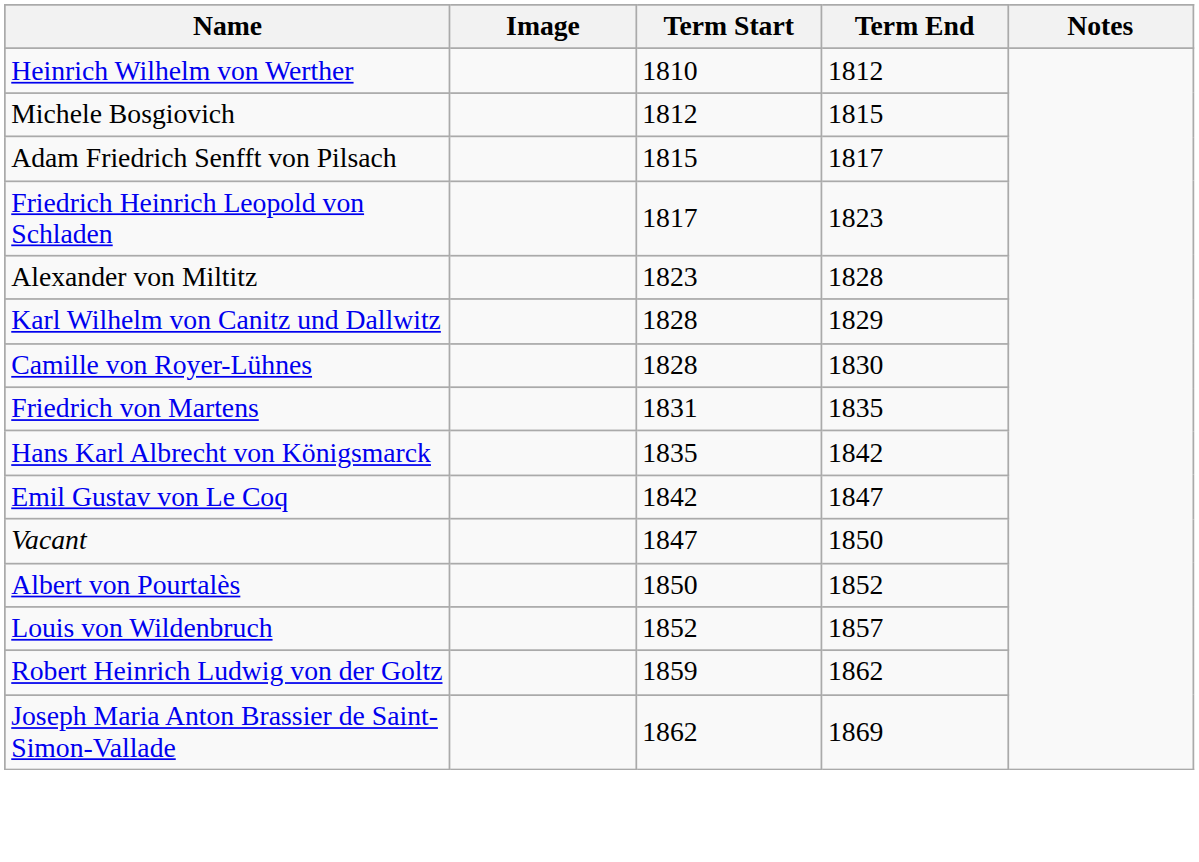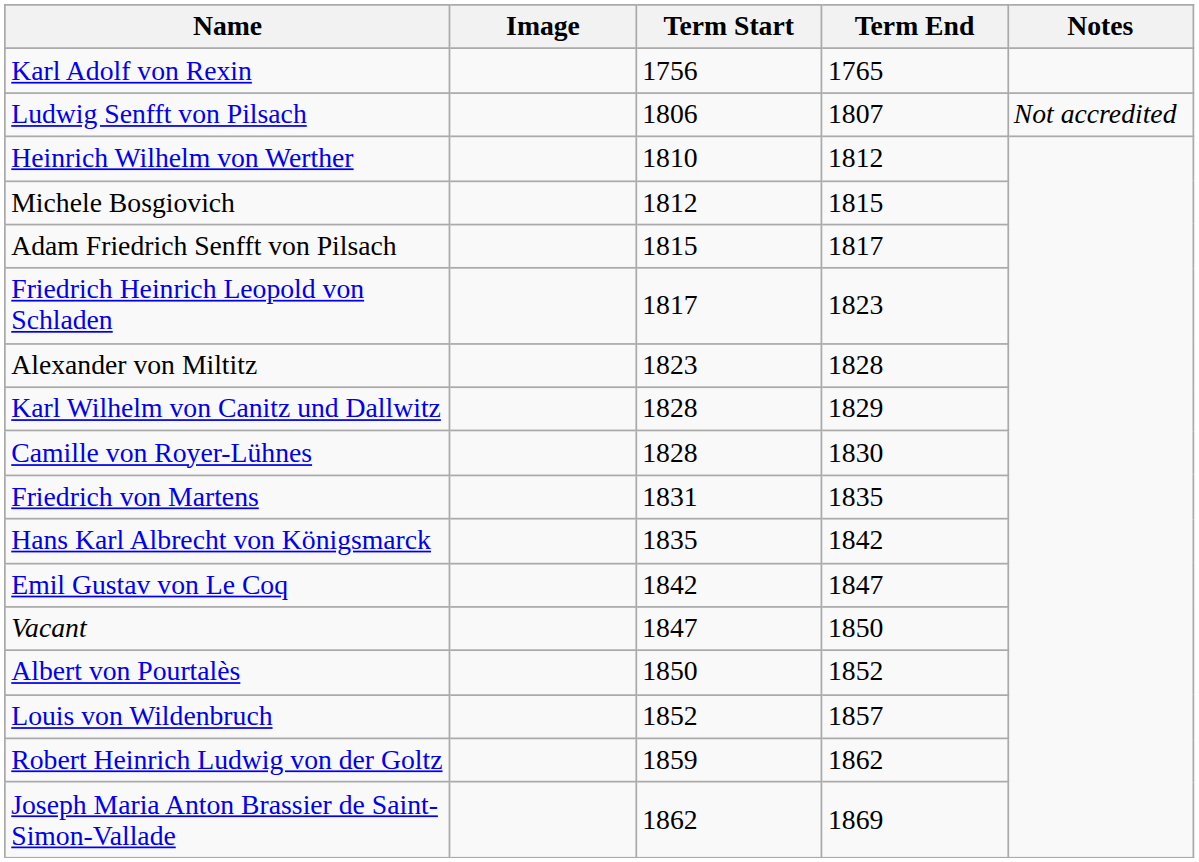+ row: Karl Adolf von Rexin | 1756 | 1765
+ row: Ludwig Senfft von Pilsach | 1806 | 1807 | Not accredited
